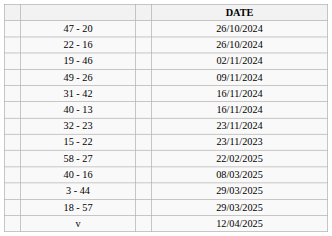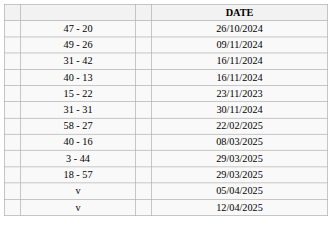- row: 22 - 16 | 26/10/2024
- row: 19 - 46 | 02/11/2024
- row: 32 - 23 | 23/11/2024
+ row: 31 - 31 | 30/11/2024
+ row: v | 05/04/2025
